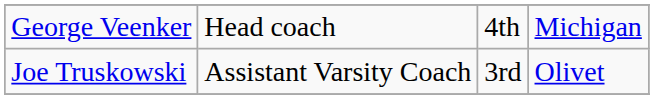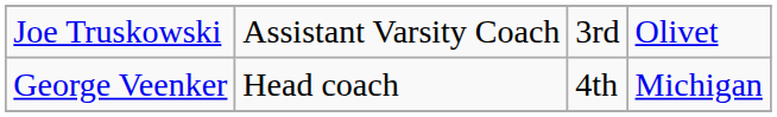rows swapped: George Veenker <-> Joe Truskowski
